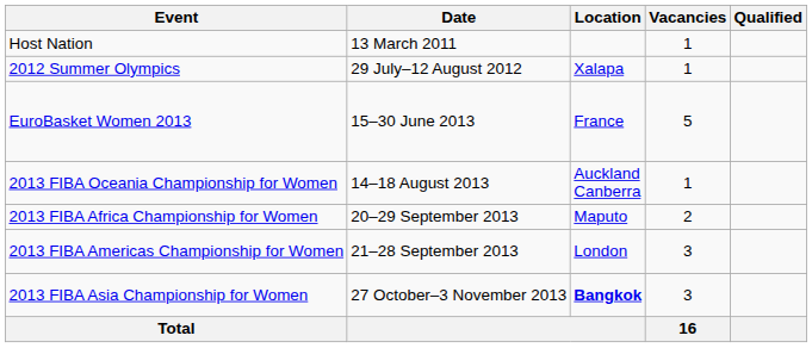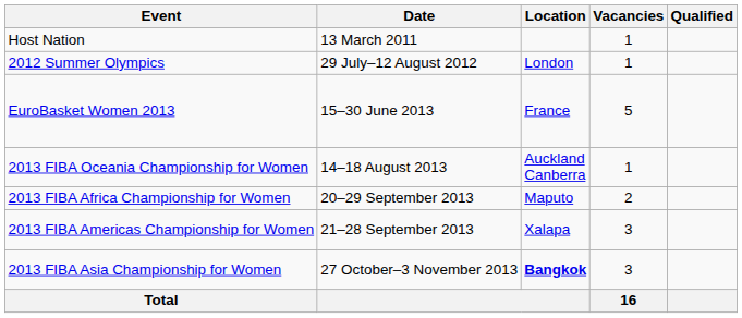2012 Summer Olympics | Location: Xalapa -> London
2013 FIBA Americas Championship for Women | Location: London -> Xalapa
